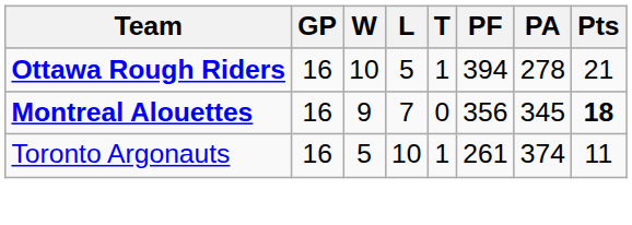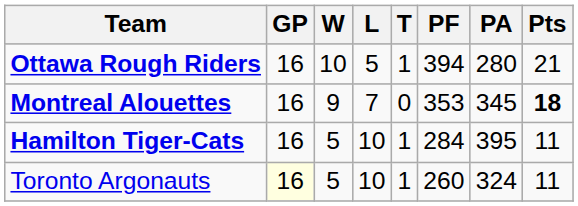Ottawa Rough Riders | PA: 278 -> 280
Montreal Alouettes | PF: 356 -> 353
+ row: Hamilton Tiger-Cats | 16 | 5 | 10 | 1 | 284 | 395 | 11
Toronto Argonauts | GP: no background -> lightyellow background
Toronto Argonauts | PF: 261 -> 260
Toronto Argonauts | PA: 374 -> 324
